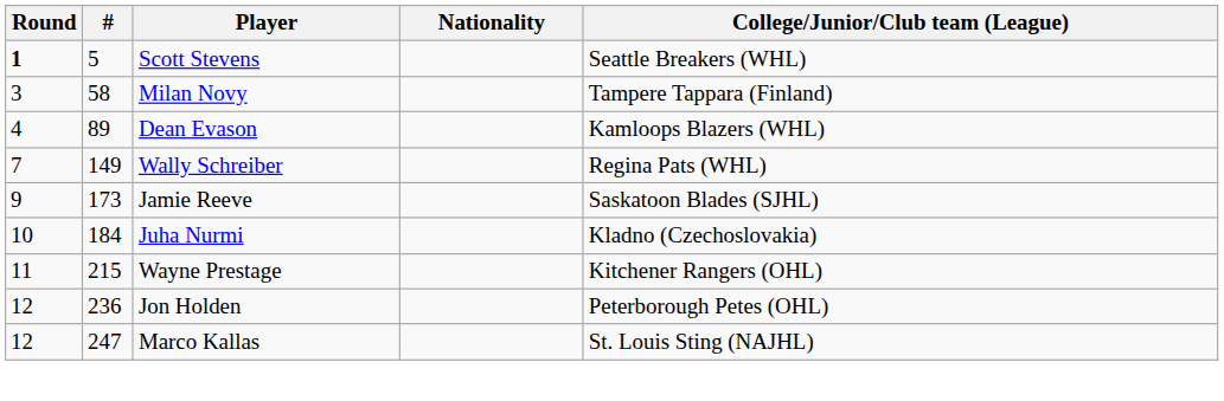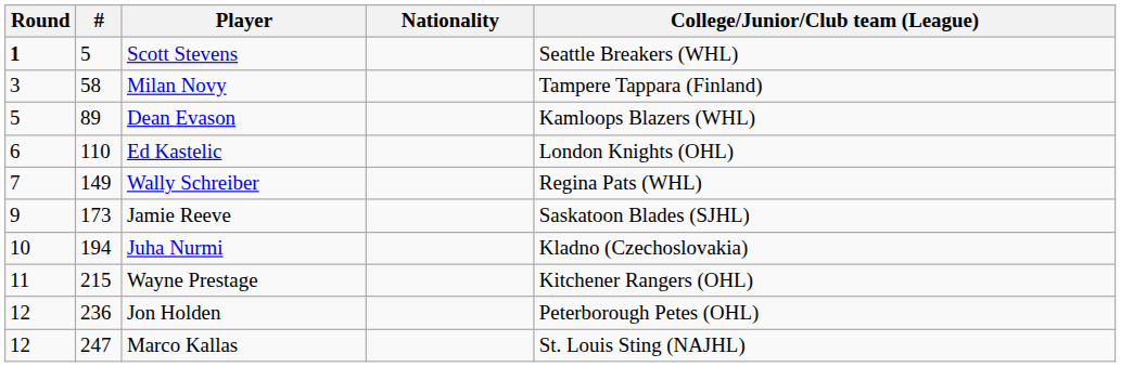Dean Evason | Round: 4 -> 5
+ row: 6 | 110 | Ed Kastelic | London Knights (OHL)
Juha Nurmi | #: 184 -> 194
